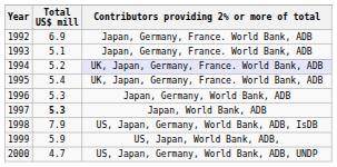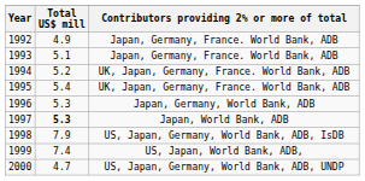1992 | Total US$ mill: 6.9 -> 4.9
1994 | Contributors providing 2% or more of total: lavender background -> no background
1999 | Total US$ mill: 5.9 -> 7.4
